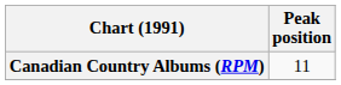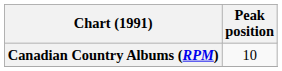Canadian Country Albums (RPM) | Peak position: 11 -> 10
